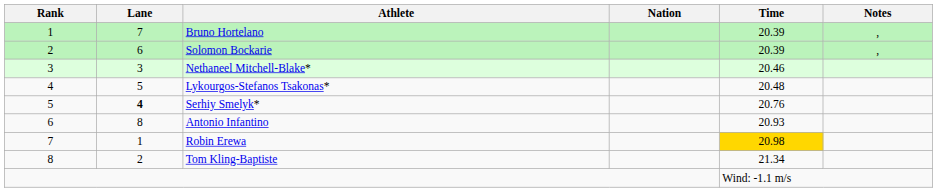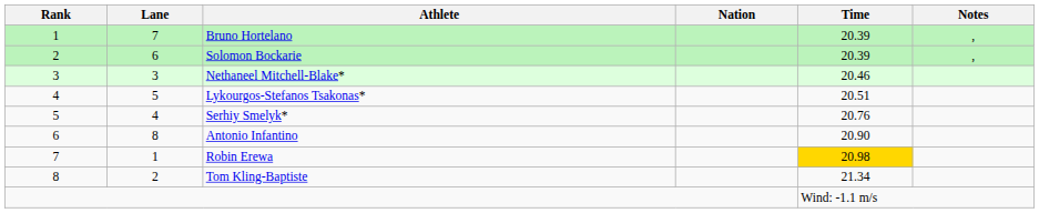Lykourgos-Stefanos Tsakonas* | Time: 20.48 -> 20.51
Serhiy Smelyk* | Lane: bold -> normal
Antonio Infantino | Time: 20.93 -> 20.90
